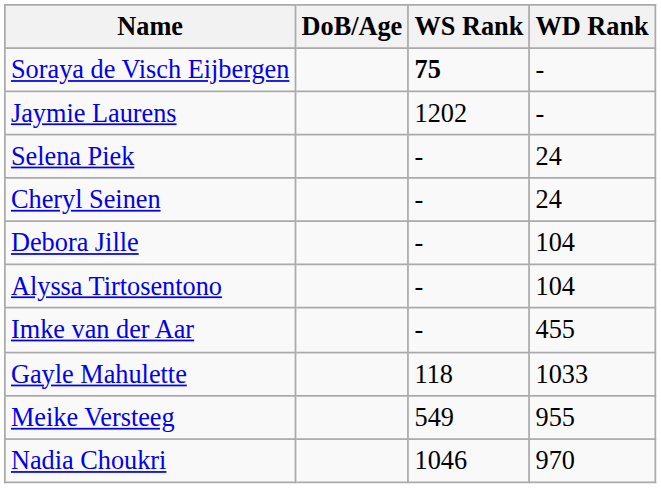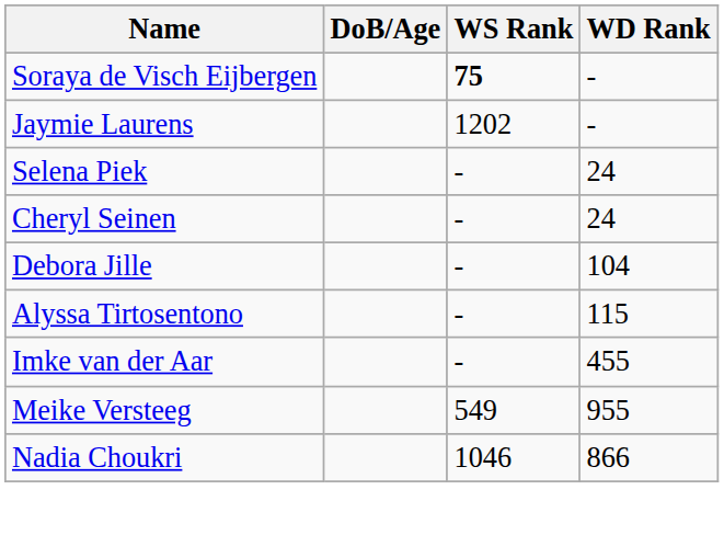Alyssa Tirtosentono | WD Rank: 104 -> 115
- row: Gayle Mahulette | 118 | 1033
Nadia Choukri | WD Rank: 970 -> 866
